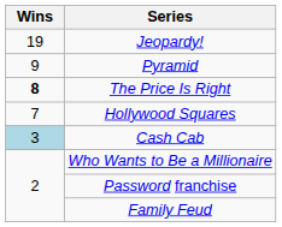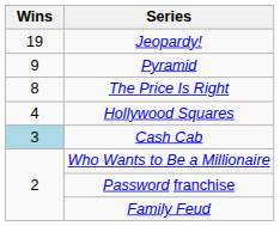The Price Is Right | Wins: bold -> normal
Hollywood Squares | Wins: 7 -> 4
